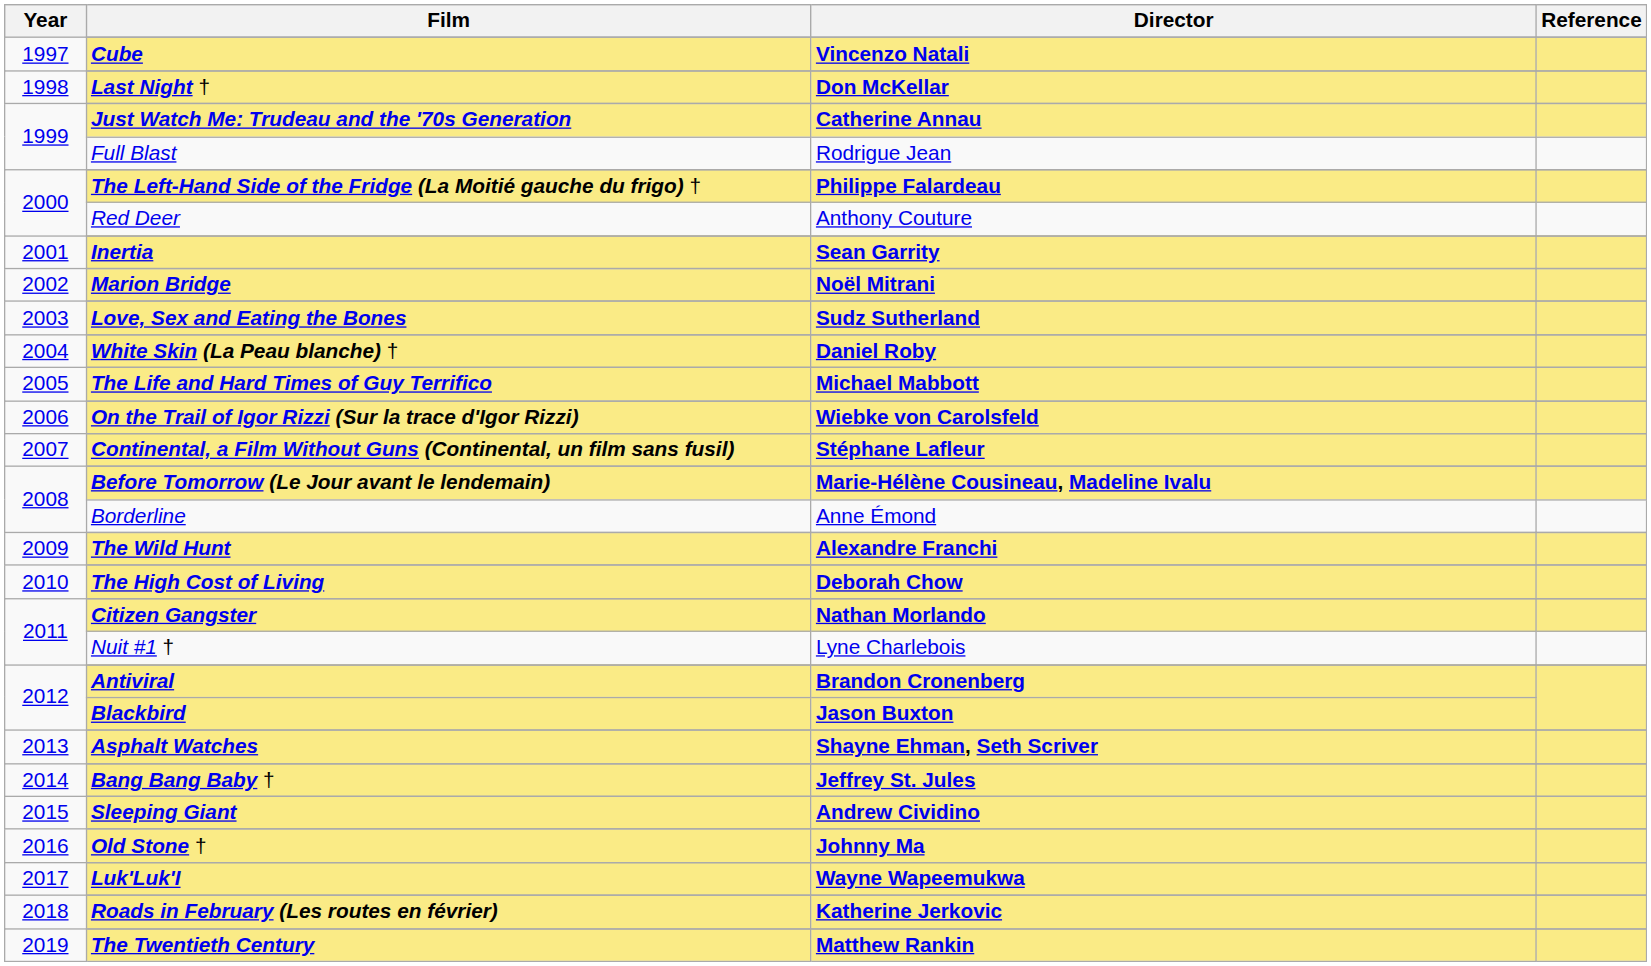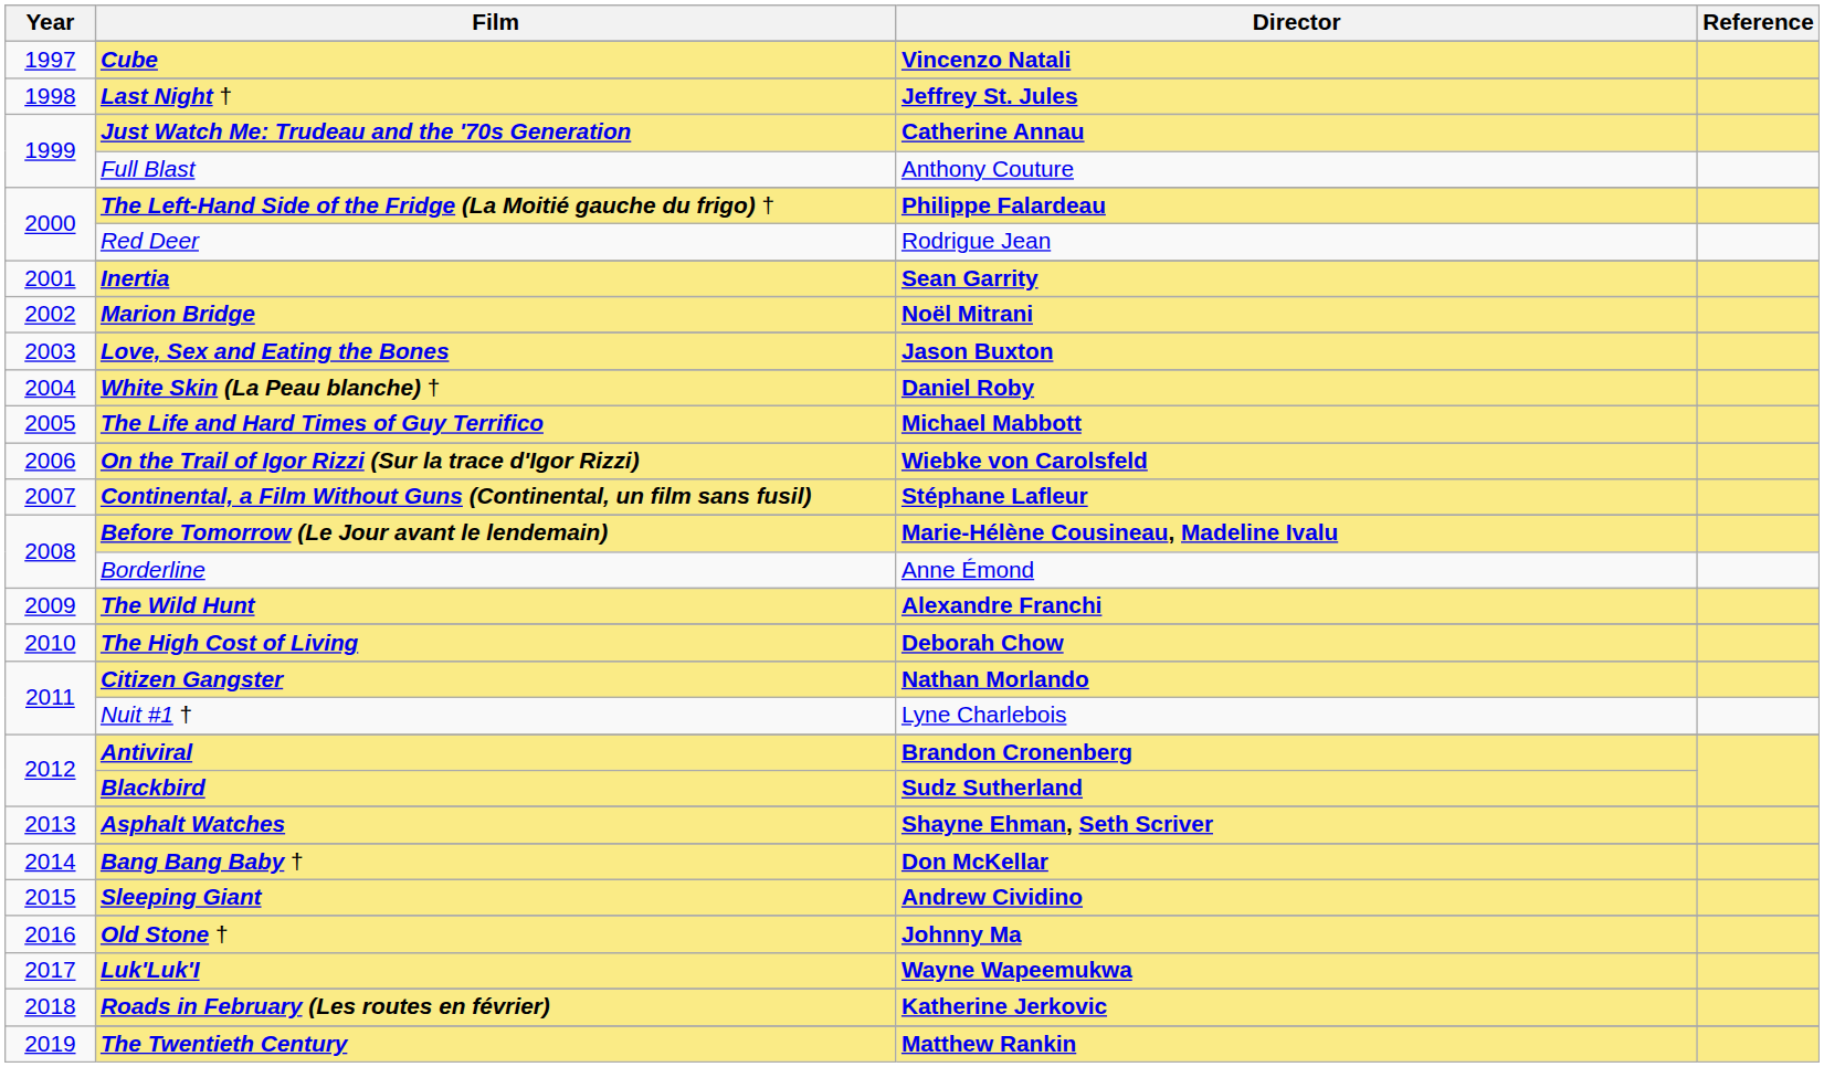Last Night † | Director: Don McKellar -> Jeffrey St. Jules
Full Blast | Director: Rodrigue Jean -> Anthony Couture
Red Deer | Director: Anthony Couture -> Rodrigue Jean
Love, Sex and Eating the Bones | Director: Sudz Sutherland -> Jason Buxton
Blackbird | Director: Jason Buxton -> Sudz Sutherland
Bang Bang Baby † | Director: Jeffrey St. Jules -> Don McKellar
